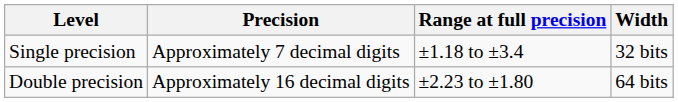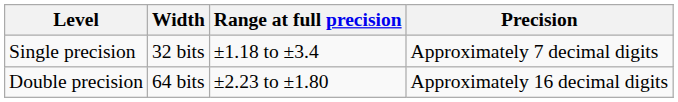columns swapped: Width <-> Precision
